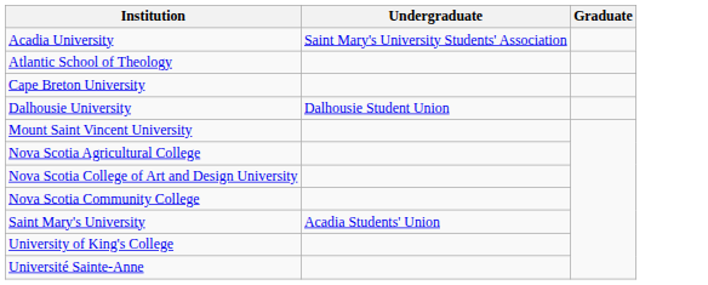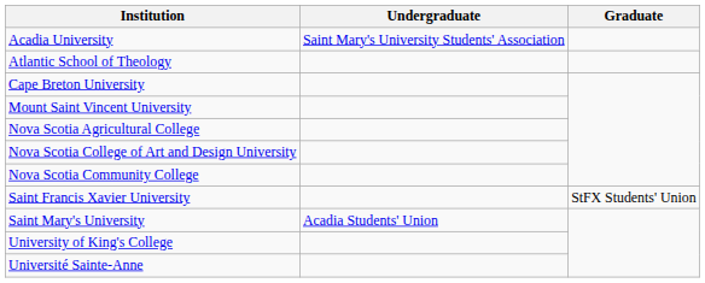- row: Dalhousie University | Dalhousie Student Union
+ row: Saint Francis Xavier University | StFX Students' Union
